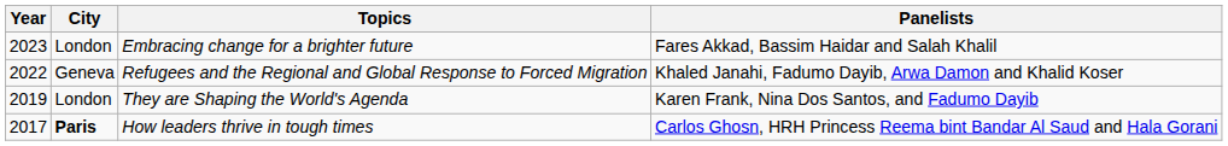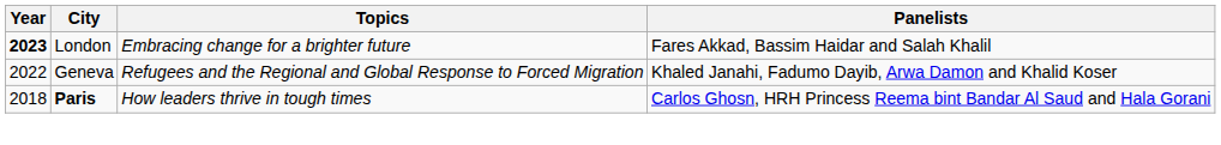Embracing change for a brighter future | Year: normal -> bold
- row: 2019 | London | They are Shaping the World's Agenda | Karen Frank, Nina Dos Santos, and Fadumo Dayib
How leaders thrive in tough times | Year: 2017 -> 2018
